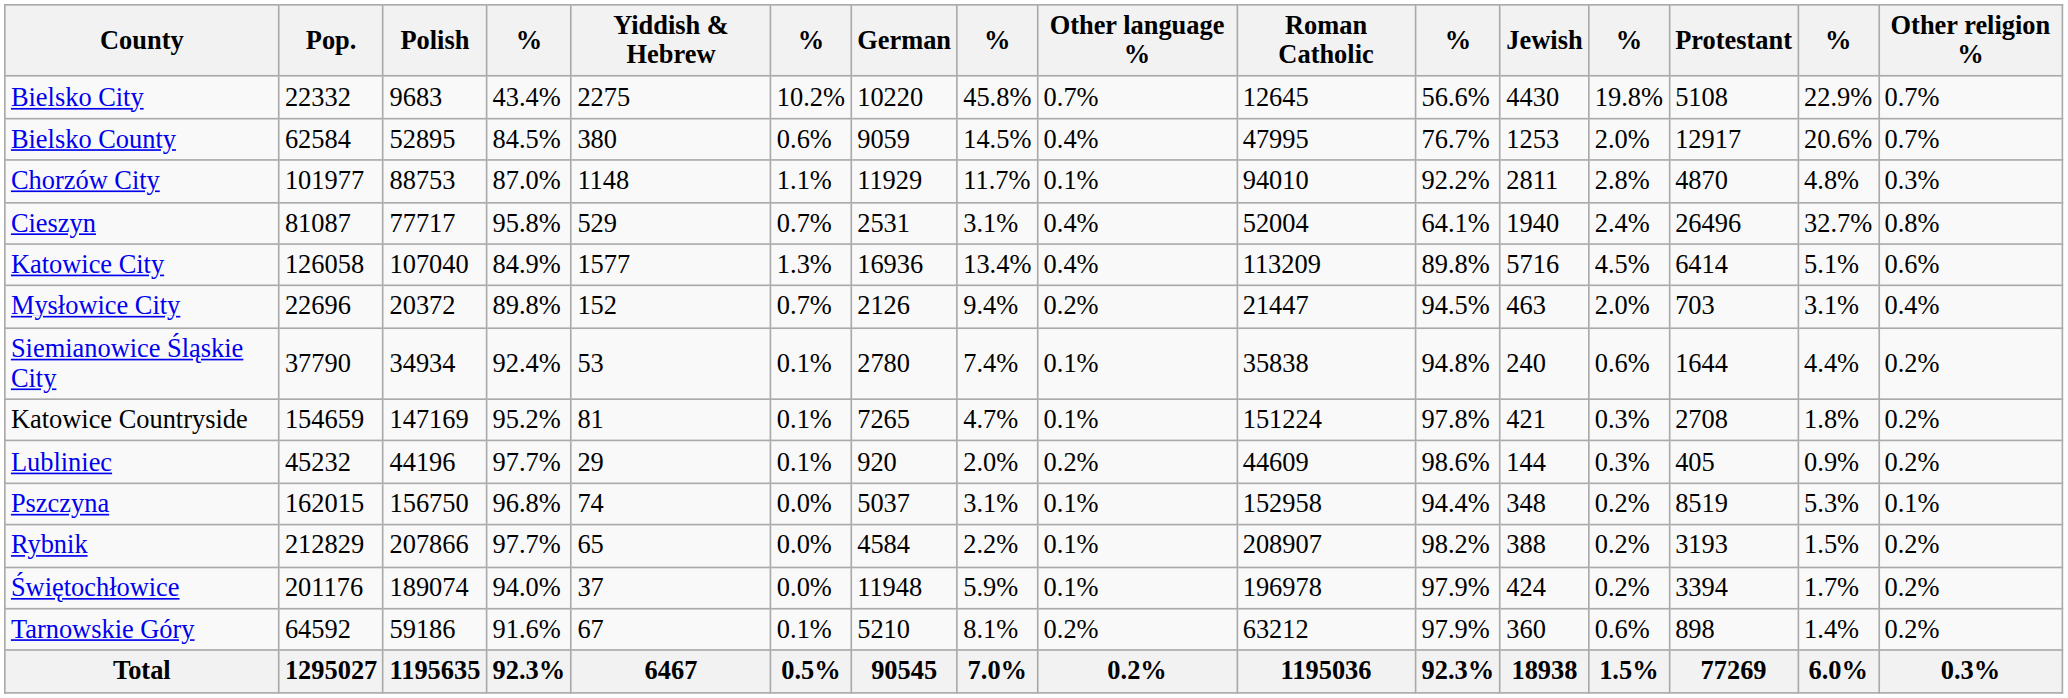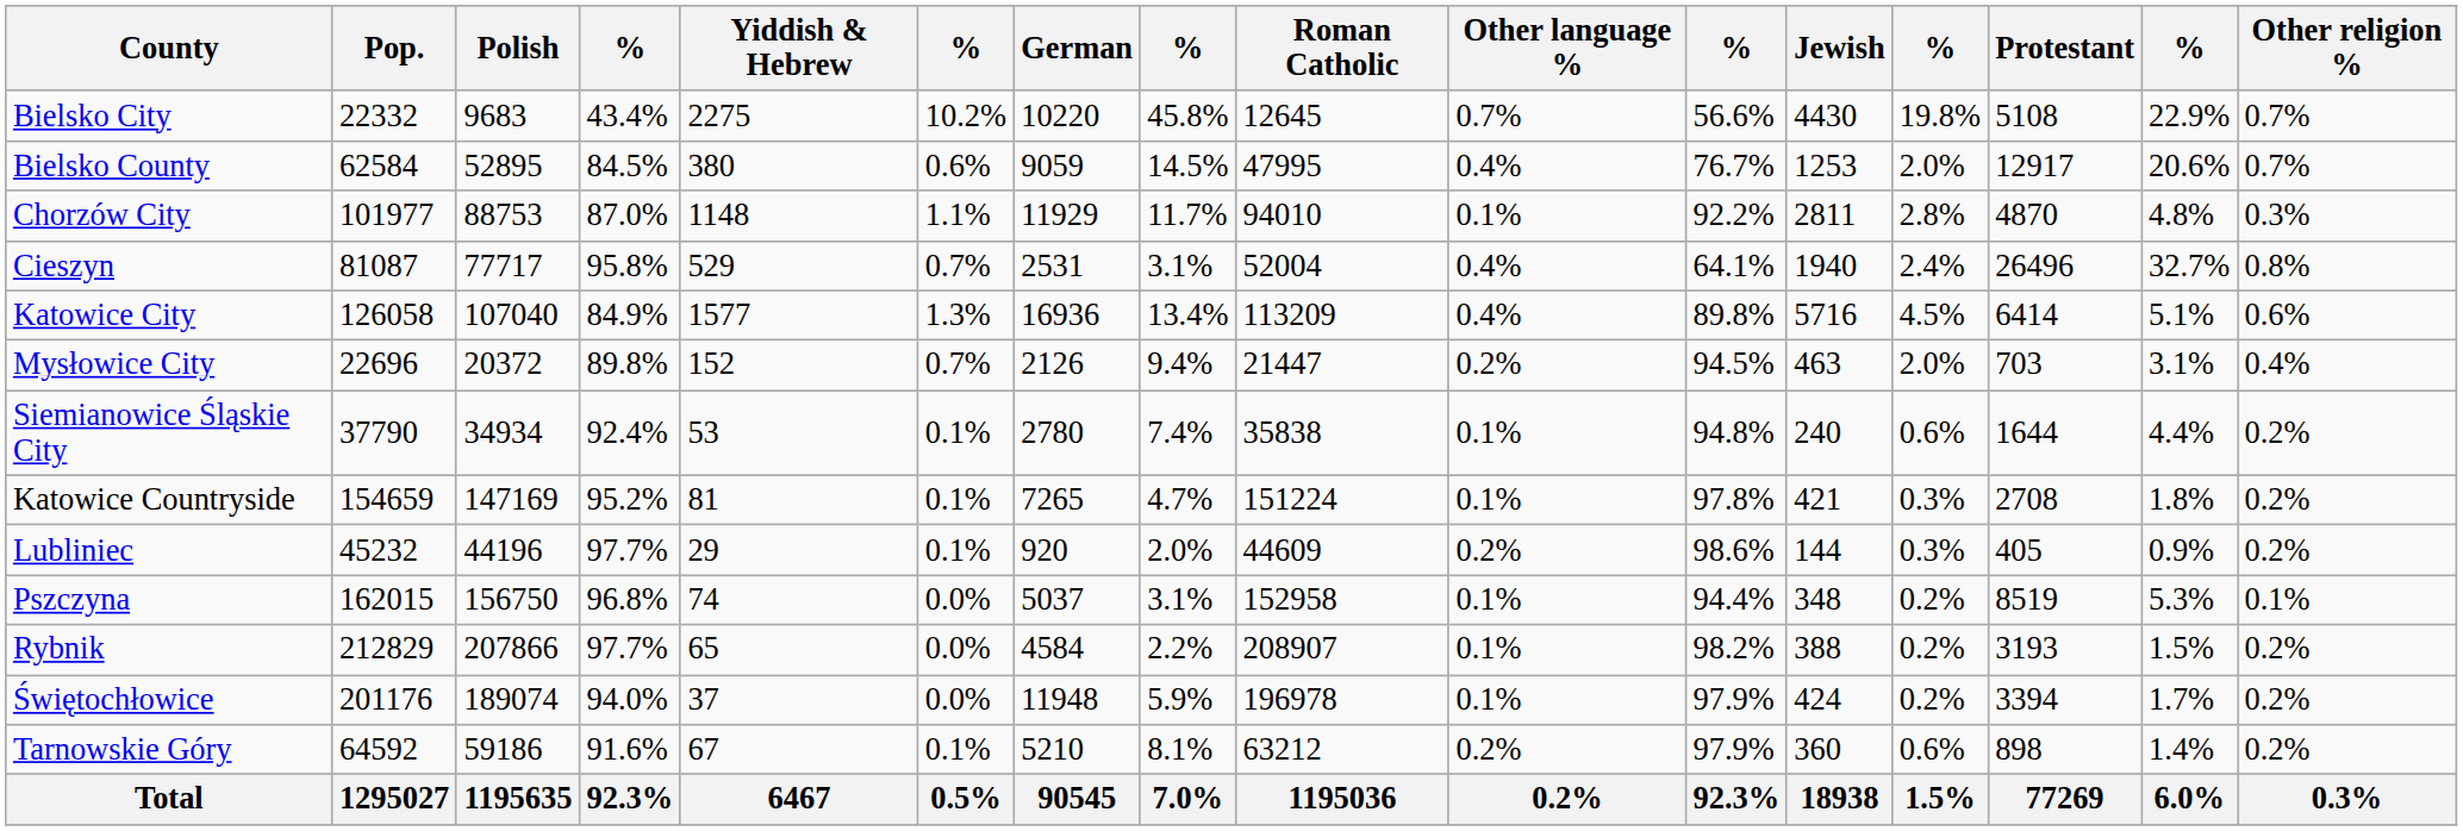columns swapped: Other language % <-> Roman Catholic
